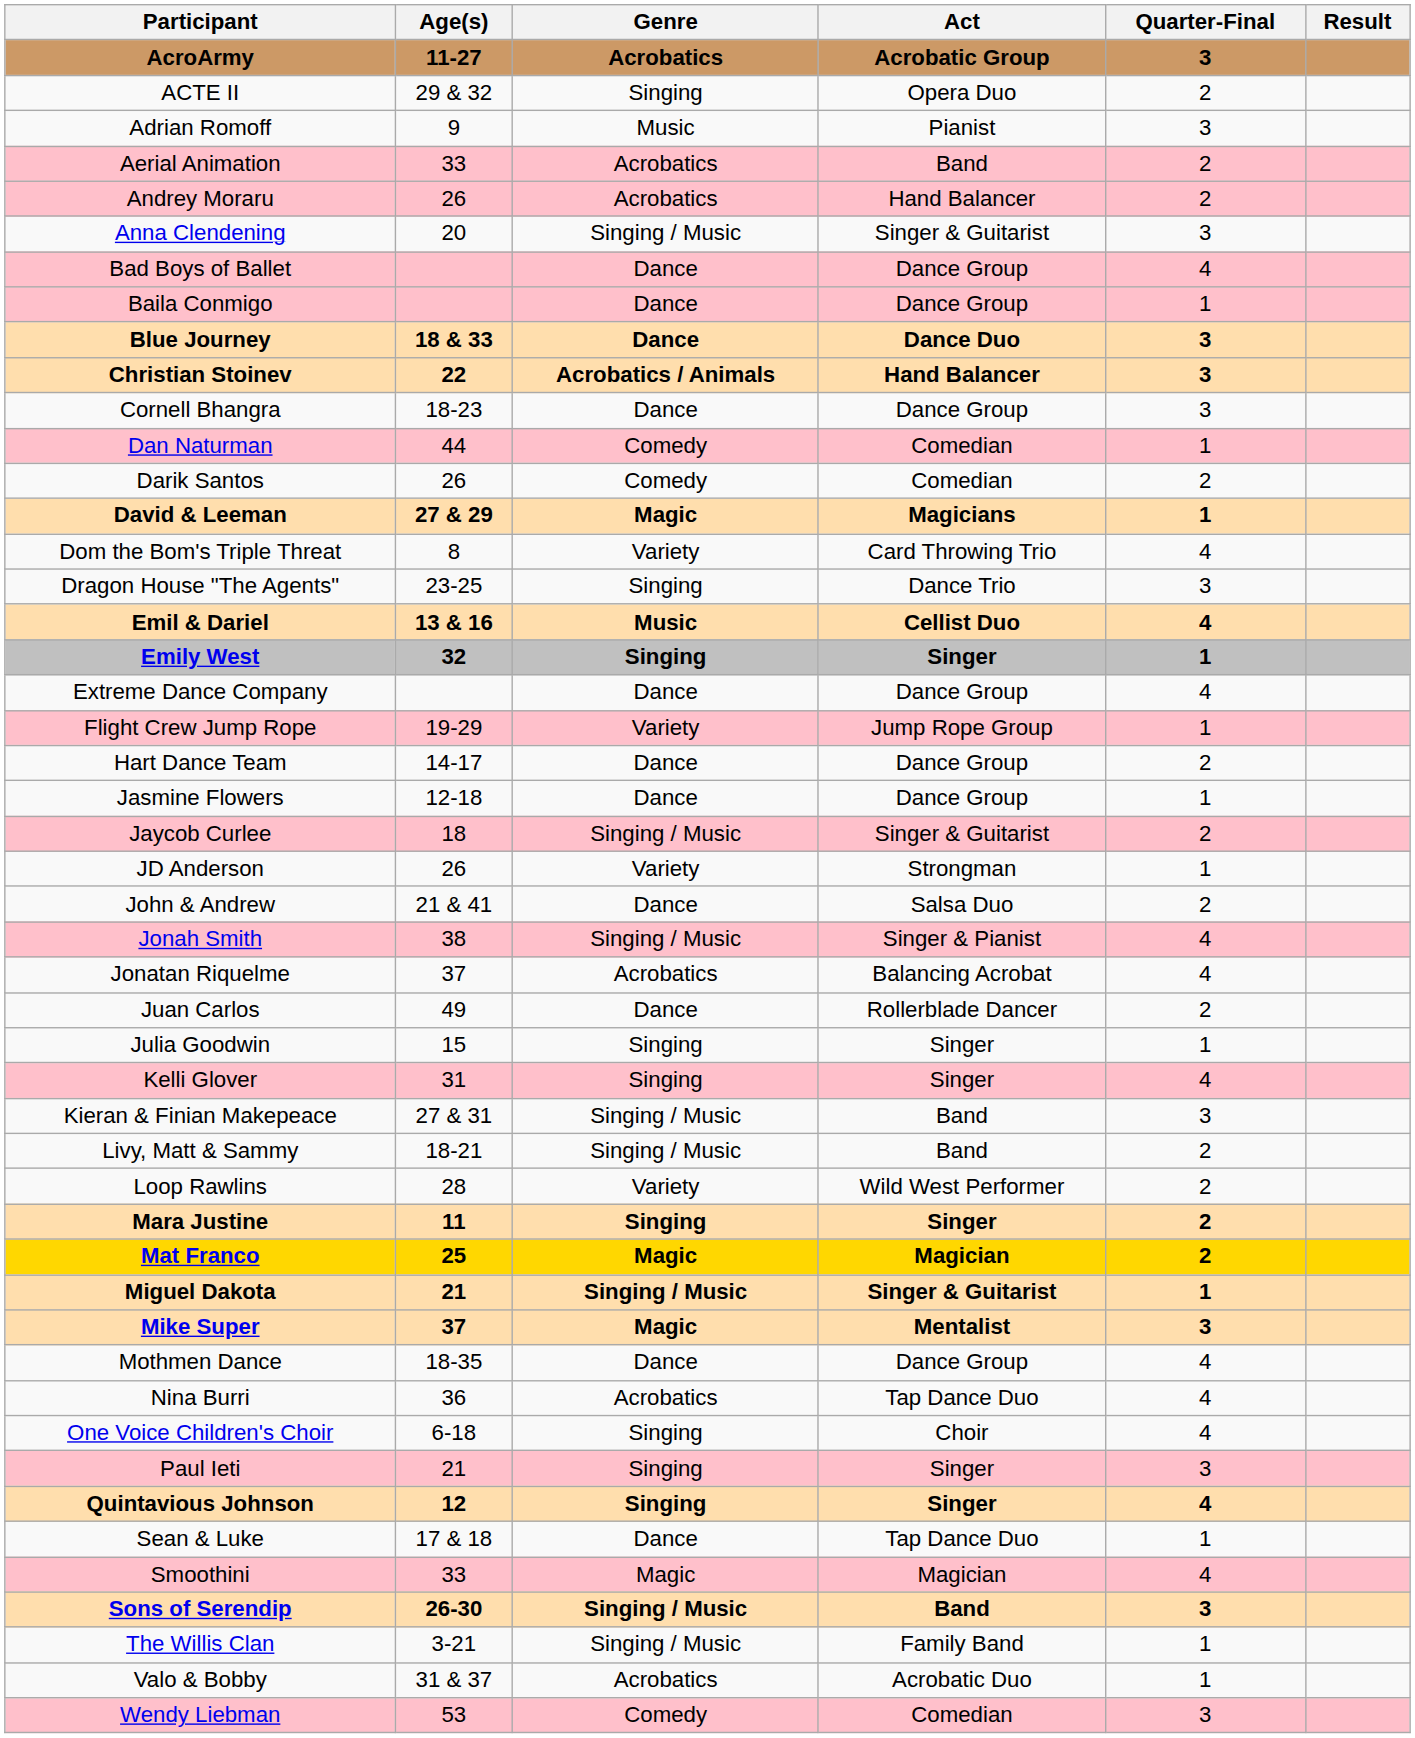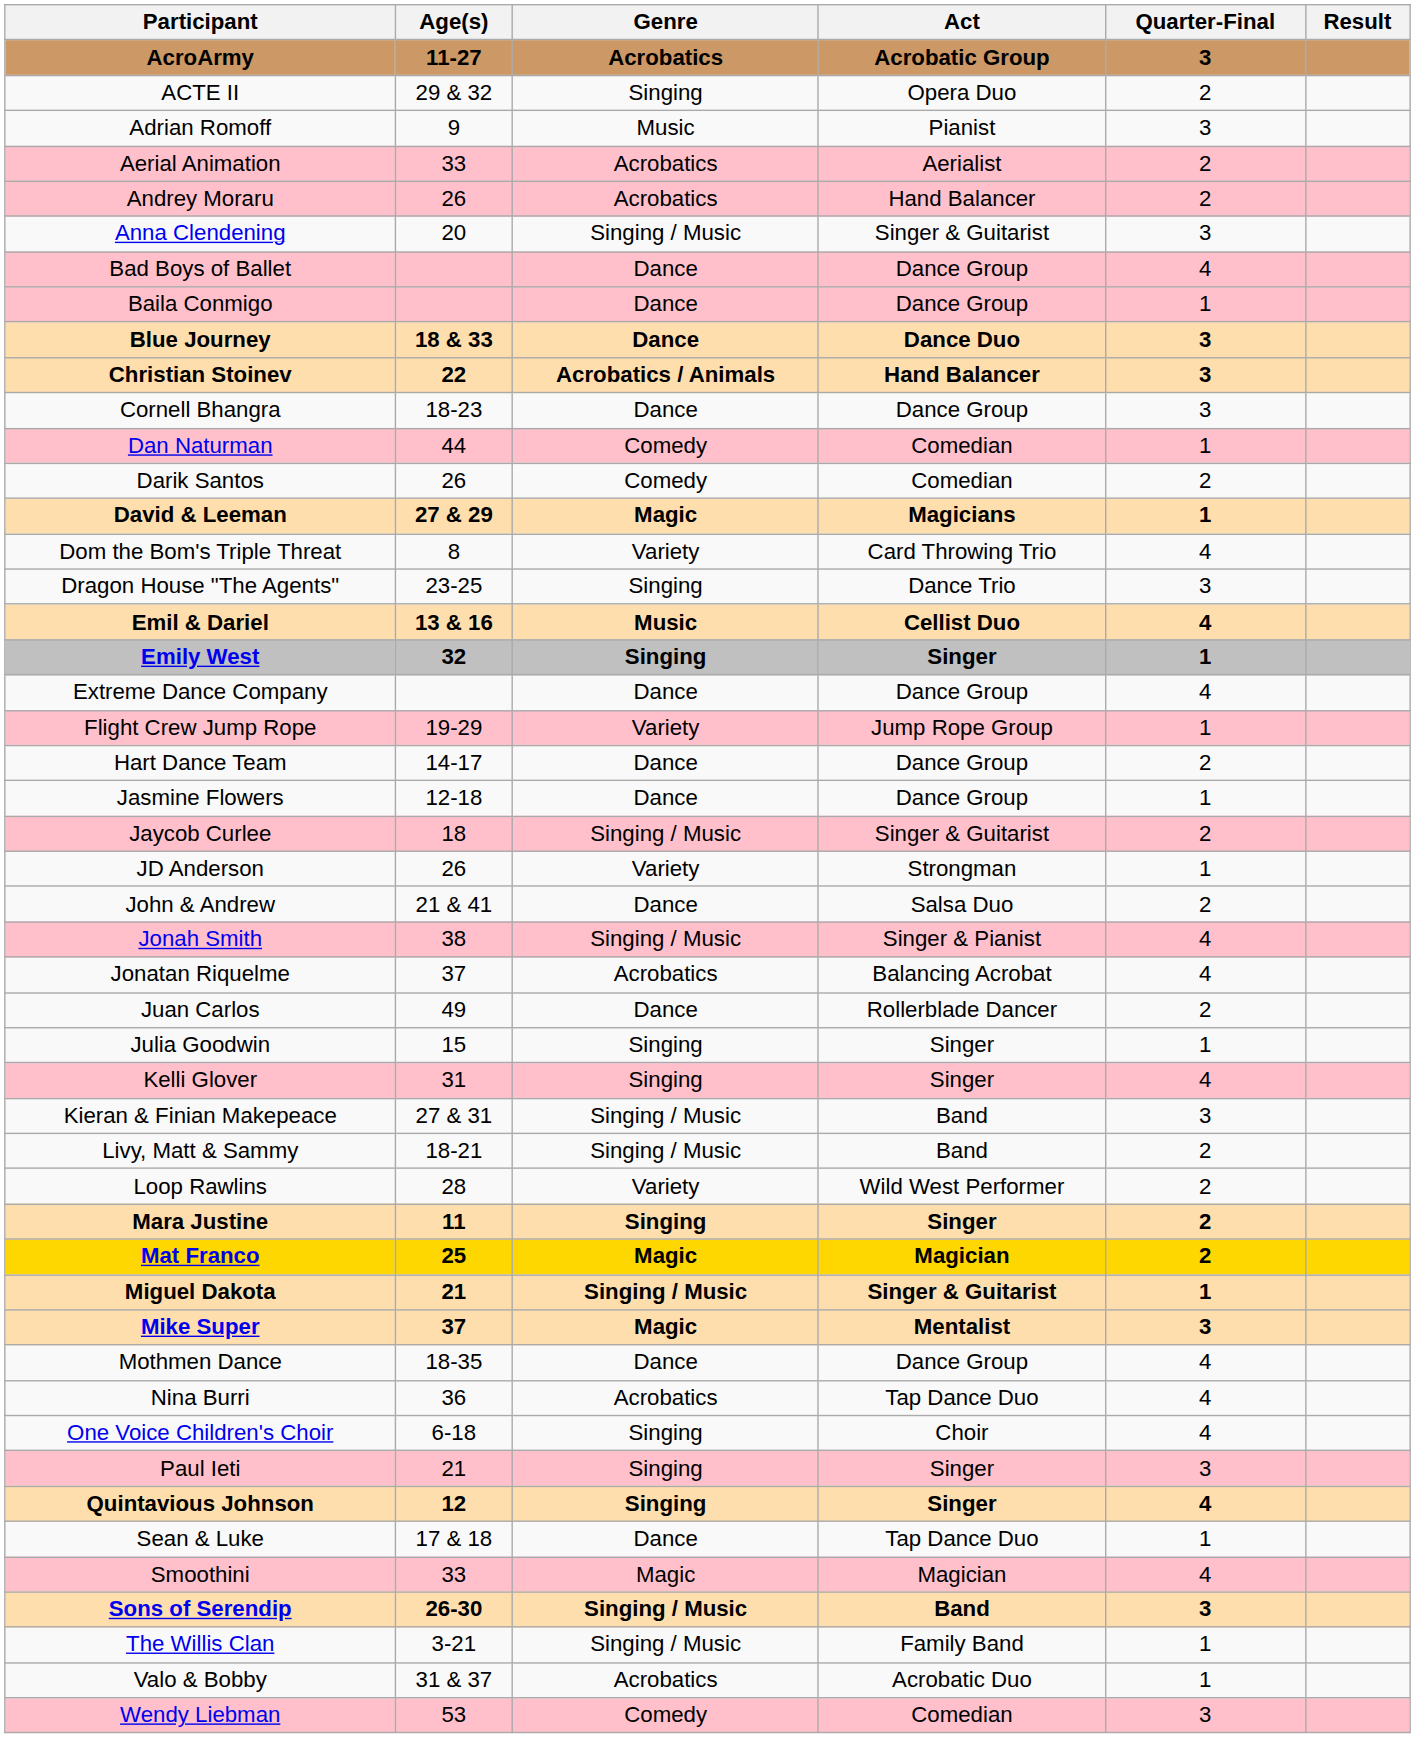Aerial Animation | Act: Band -> Aerialist
